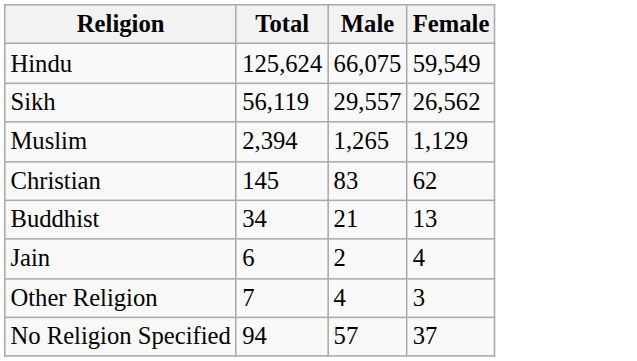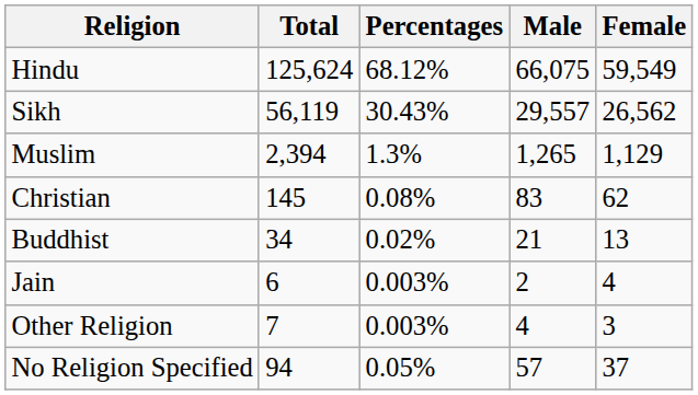+ column: Percentages | 68.12% | 30.43% | 1.3% | 0.08% | 0.02% | 0.003% | 0.003% | 0.05%
